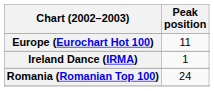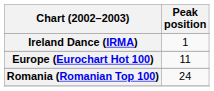rows swapped: Europe (Eurochart Hot 100) <-> Ireland Dance (IRMA)
